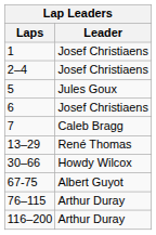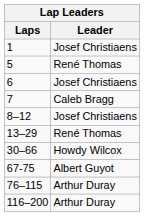- row: 2–4 | Josef Christiaens
5 | Leader: Jules Goux -> René Thomas
+ row: 8–12 | Josef Christiaens
